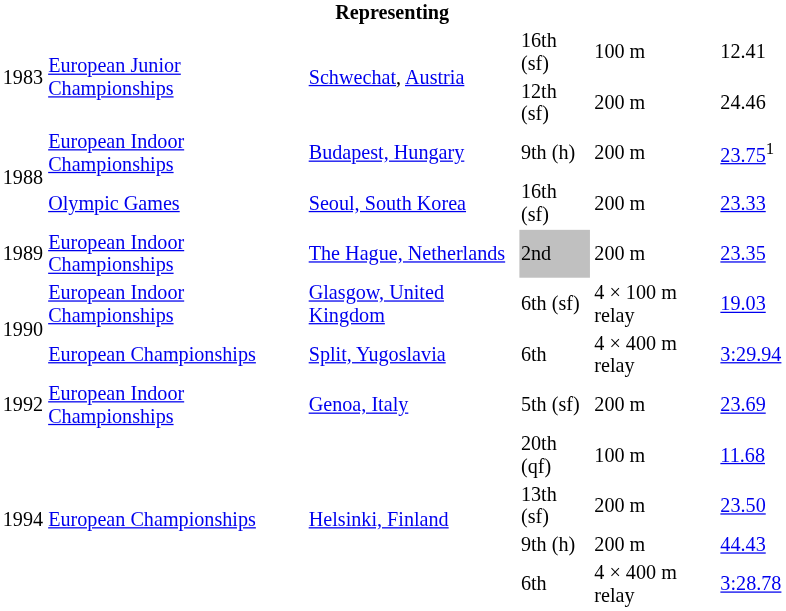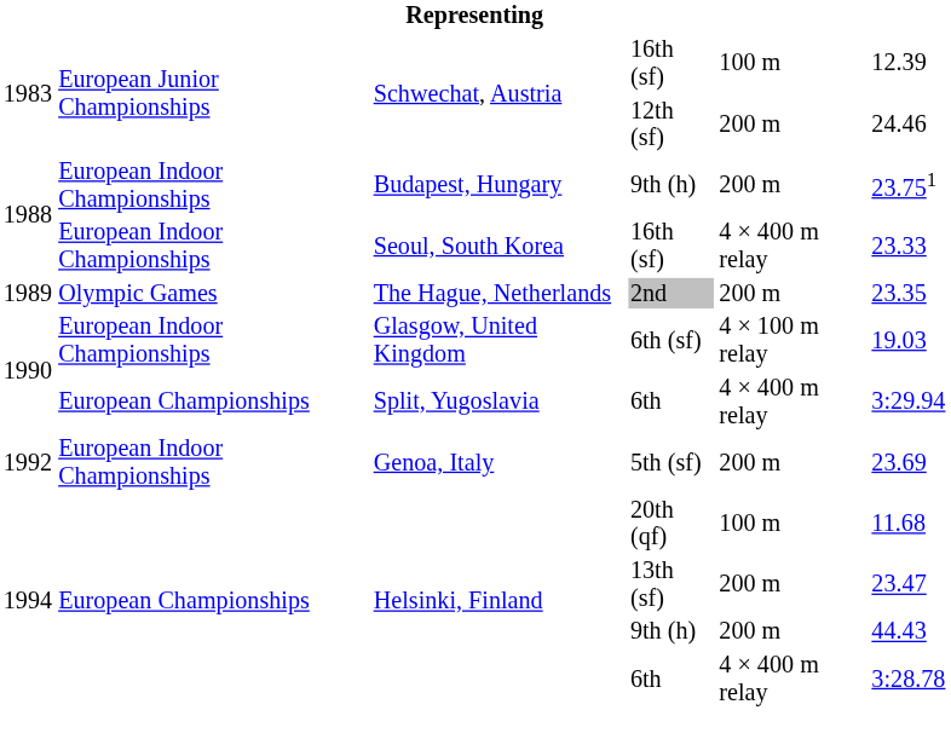Schwechat, Austria / 16th (sf) | column 6: 12.41 -> 12.39
Seoul, South Korea / 16th (sf) | column 2: Olympic Games -> European Indoor Championships
Seoul, South Korea / 16th (sf) | column 5: 200 m -> 4 × 400 m relay
2nd | column 2: European Indoor Championships -> Olympic Games
13th (sf) | column 6: 23.50 -> 23.47
